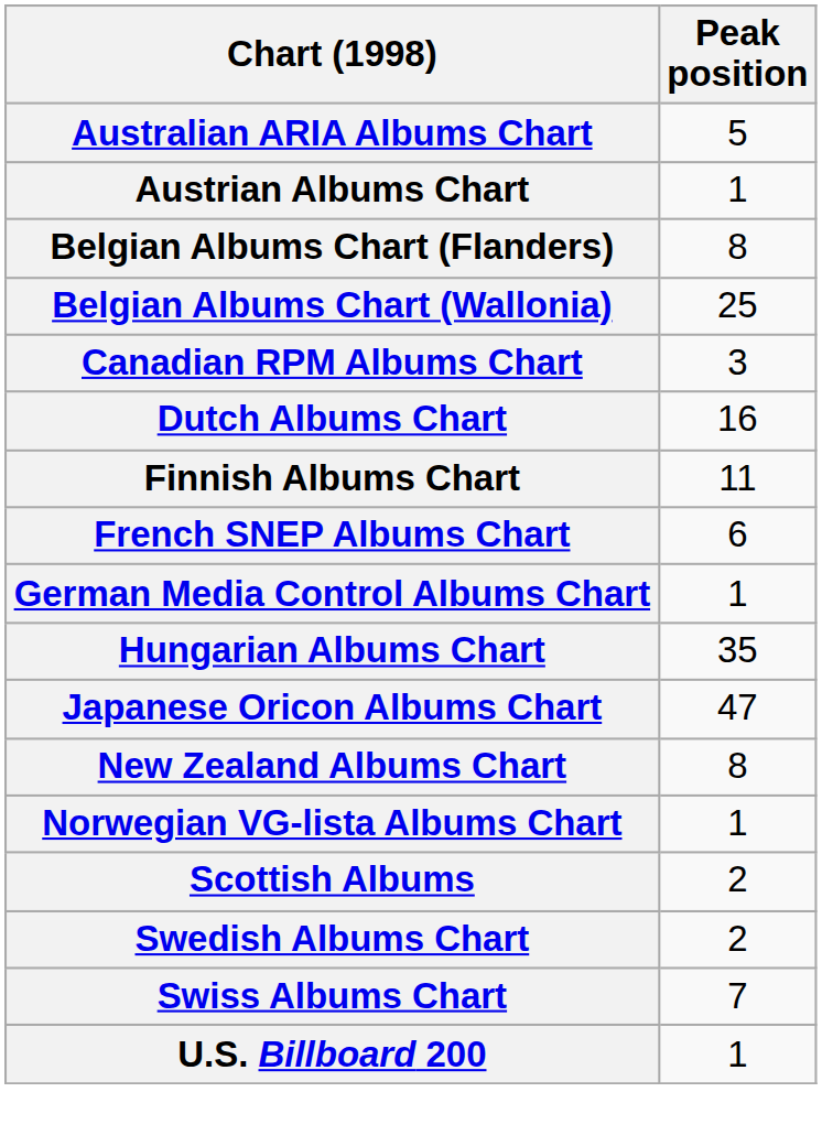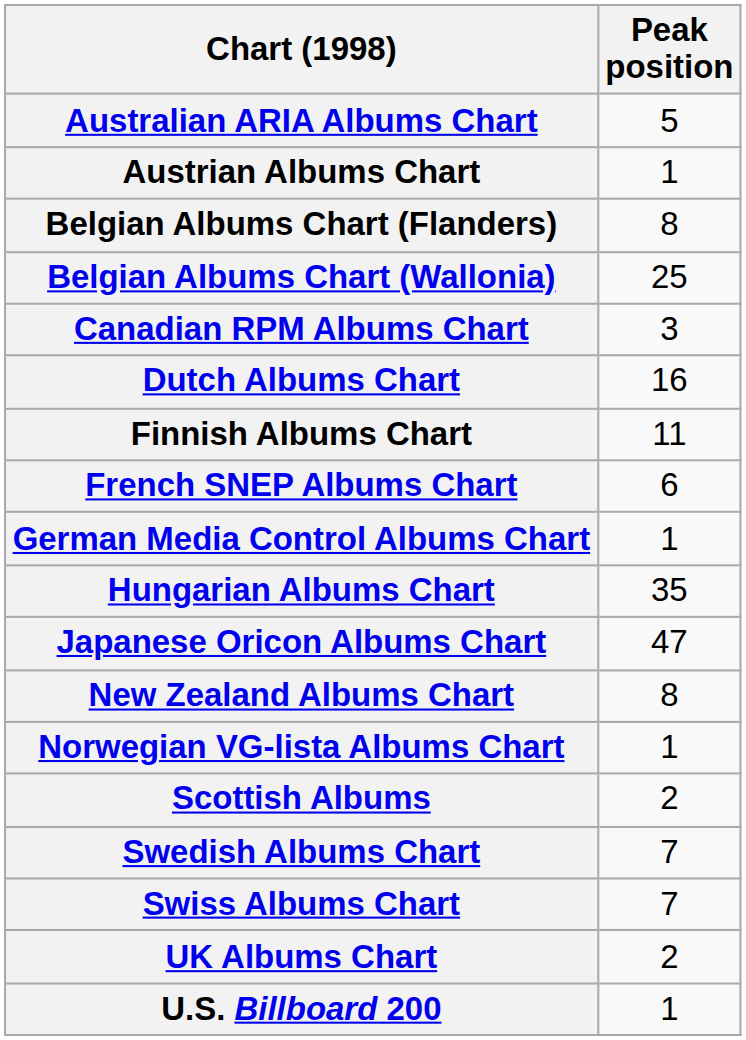Swedish Albums Chart | Peak position: 2 -> 7
+ row: UK Albums Chart | 2
